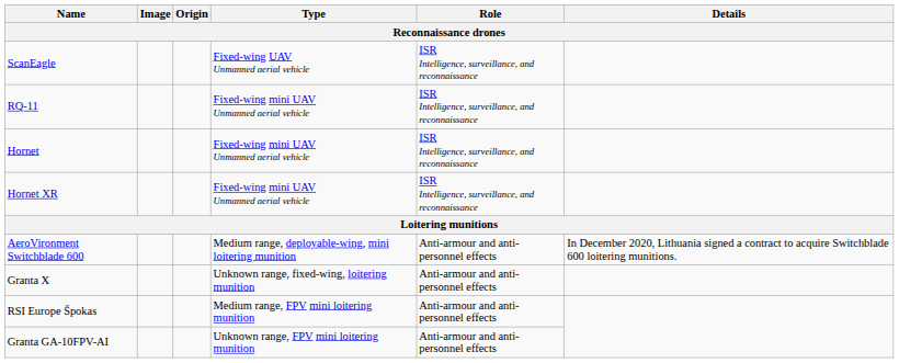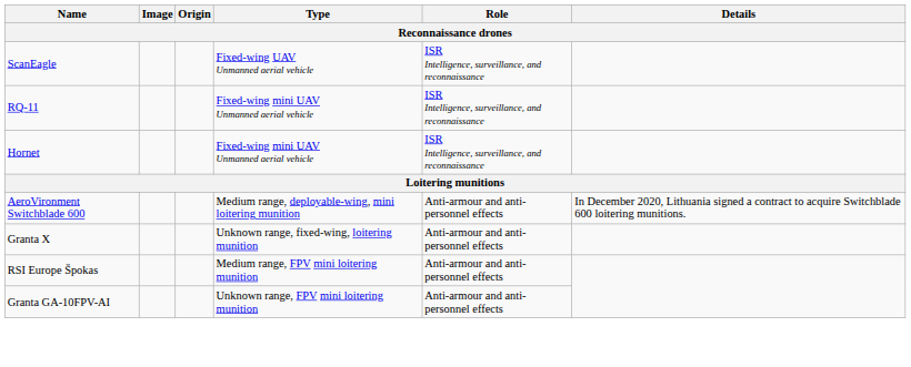- row: Hornet XR | Fixed-wing mini UAV Unmanned aerial vehicle | ISR Intelligence, surveillance, and reconnaissance
